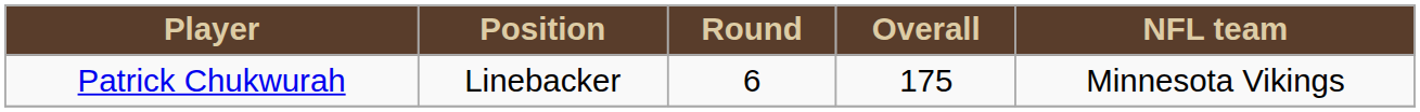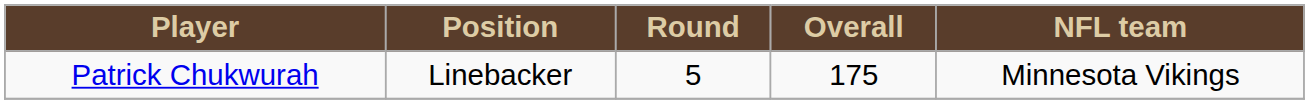Patrick Chukwurah | Round: 6 -> 5
